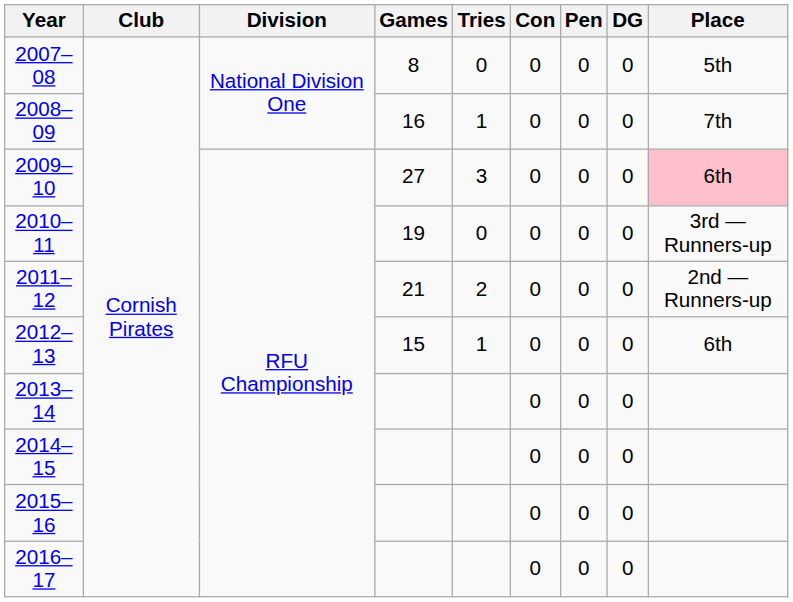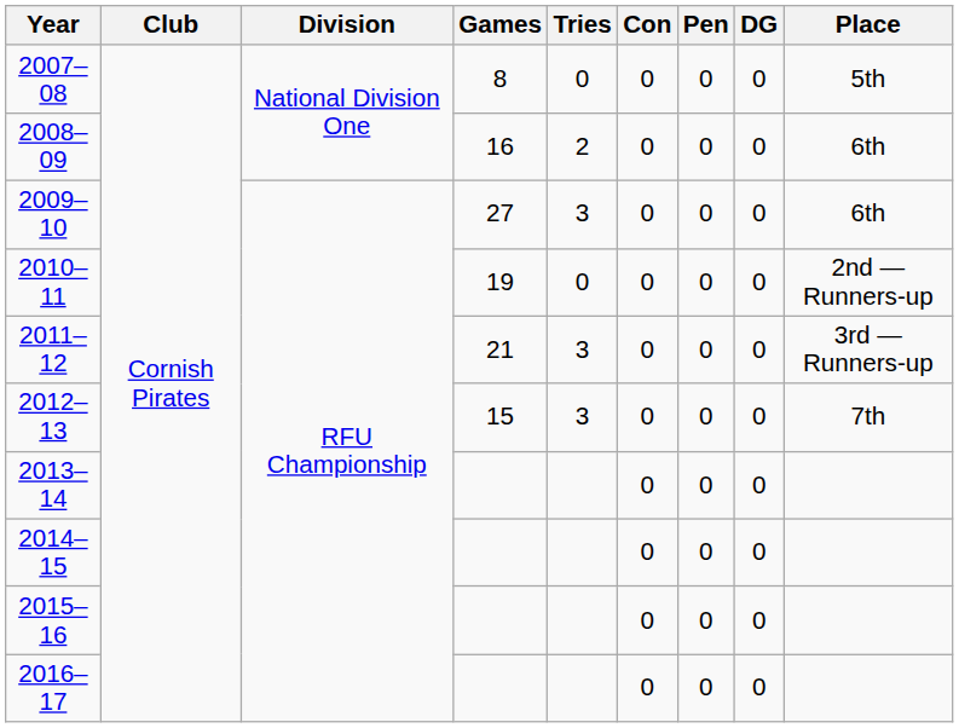2008–09 | Tries: 1 -> 2
2008–09 | Place: 7th -> 6th
2009–10 | Place: pink background -> no background
2010–11 | Place: 3rd — Runners-up -> 2nd — Runners-up
2011–12 | Tries: 2 -> 3
2011–12 | Place: 2nd — Runners-up -> 3rd — Runners-up
2012–13 | Tries: 1 -> 3
2012–13 | Place: 6th -> 7th
